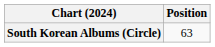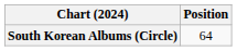South Korean Albums (Circle) | Position: 63 -> 64
